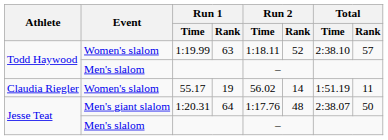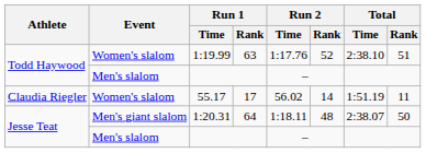1:19.99 | Run 2 / Time: 1:18.11 -> 1:17.76
1:19.99 | Total / Rank: 57 -> 51
55.17 | Run 1 / Rank: 19 -> 17
1:20.31 | Run 2 / Time: 1:17.76 -> 1:18.11
